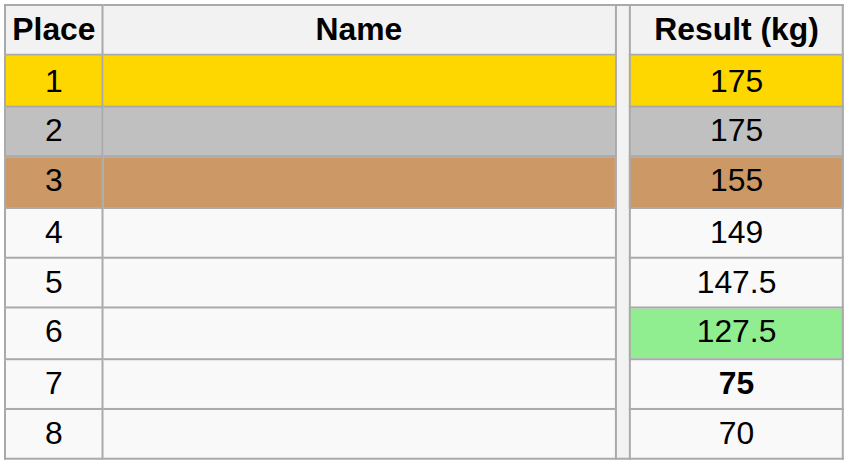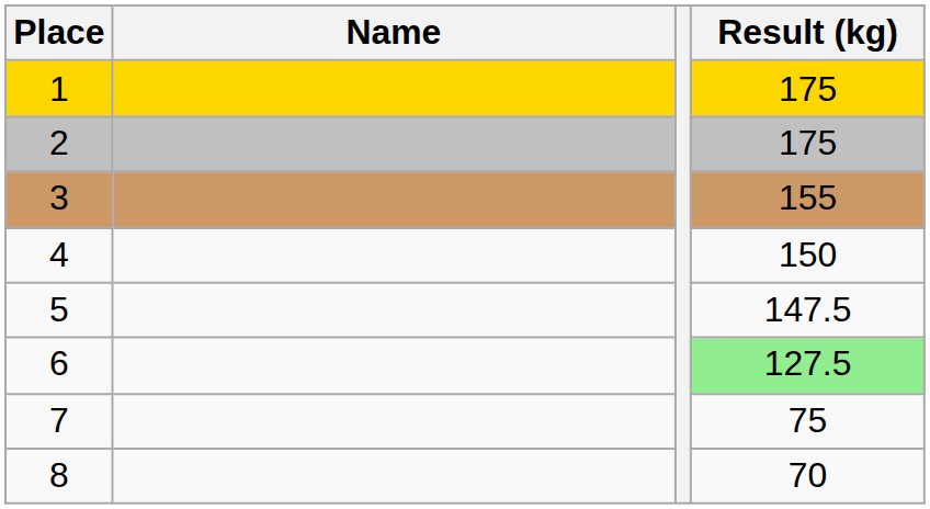4 | Result (kg): 149 -> 150
7 | Result (kg): bold -> normal
